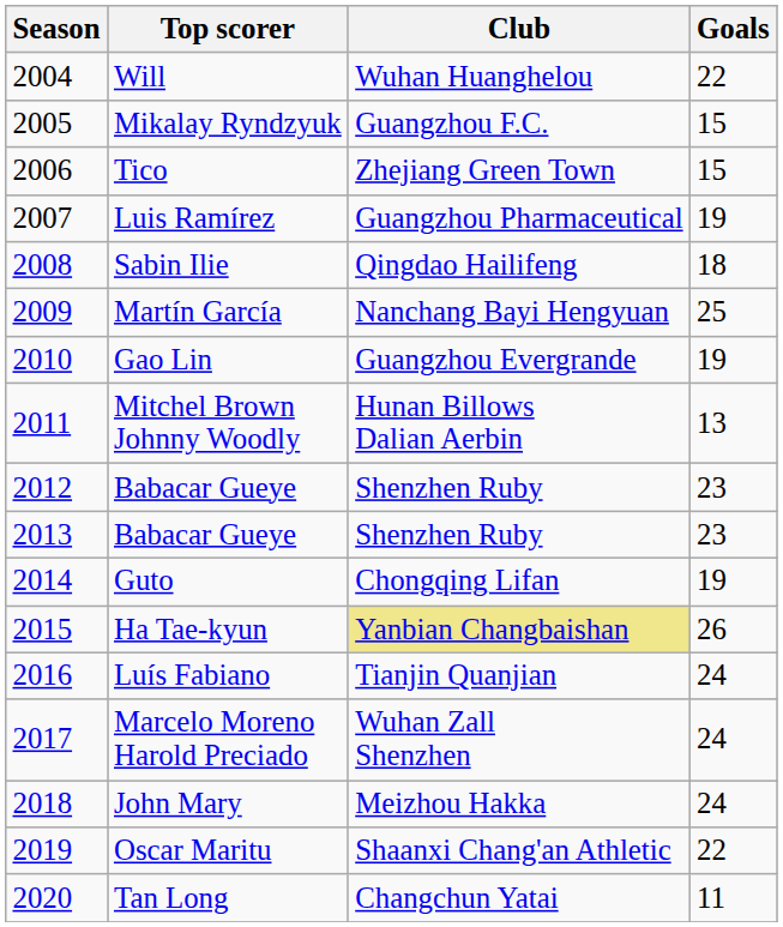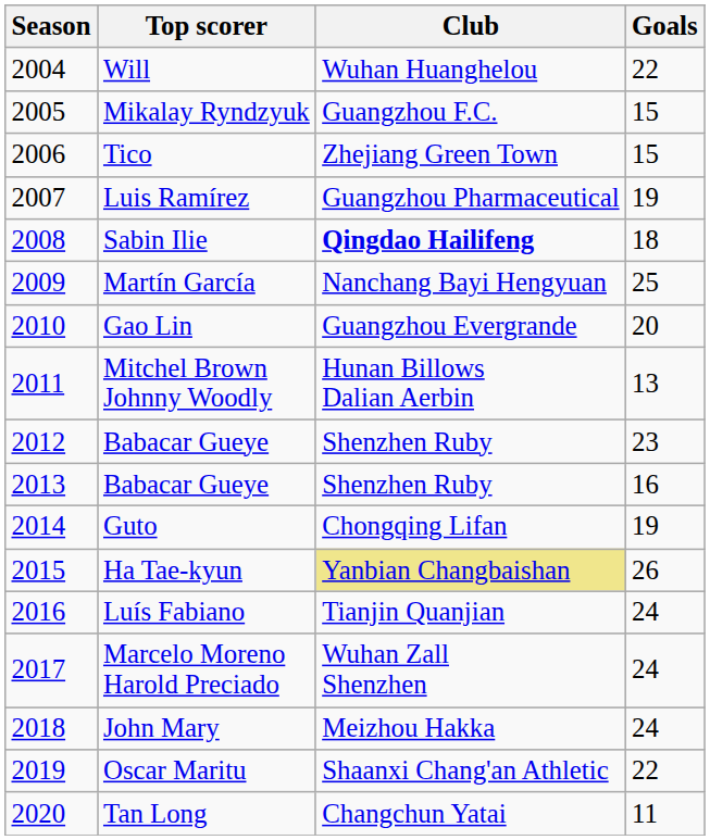Sabin Ilie | Club: normal -> bold
Gao Lin | Goals: 19 -> 20
2013 / Babacar Gueye | Goals: 23 -> 16
